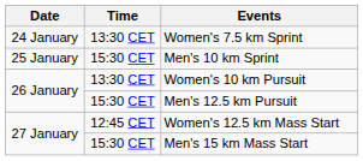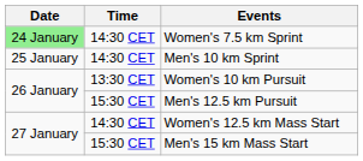Women's 7.5 km Sprint | Date: no background -> lightgreen background
Women's 7.5 km Sprint | Time: 13:30 CET -> 14:30 CET
Men's 10 km Sprint | Time: 15:30 CET -> 14:30 CET
Women's 12.5 km Mass Start | Time: 12:45 CET -> 14:30 CET
